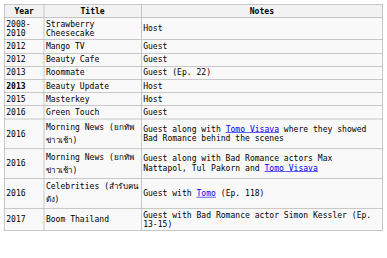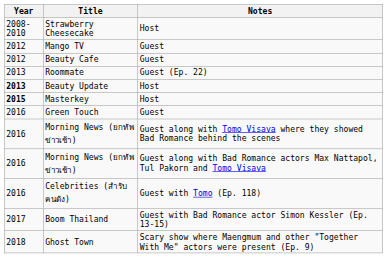Masterkey | Year: normal -> bold
+ row: 2018 | Ghost Town | Scary show where Maengmum and other "Together With Me" actors were present (Ep. 9)
